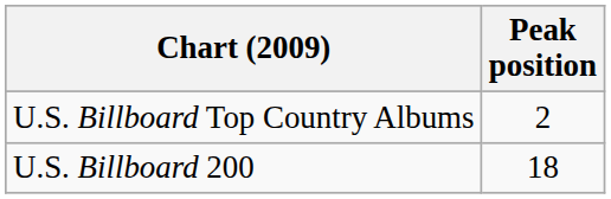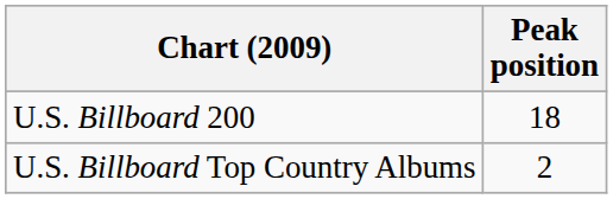rows swapped: U.S. Billboard Top Country Albums <-> U.S. Billboard 200
